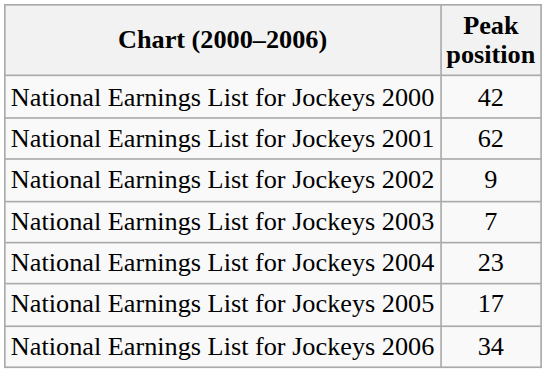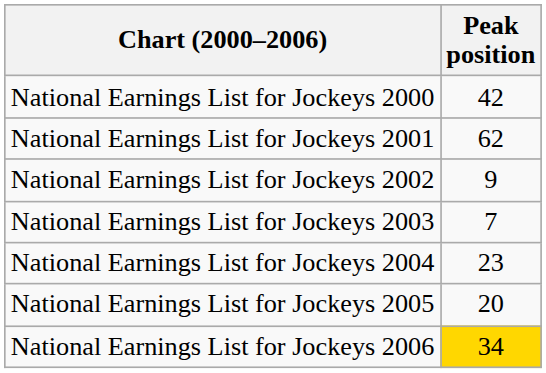National Earnings List for Jockeys 2005 | Peak position: 17 -> 20
National Earnings List for Jockeys 2006 | Peak position: no background -> gold background
